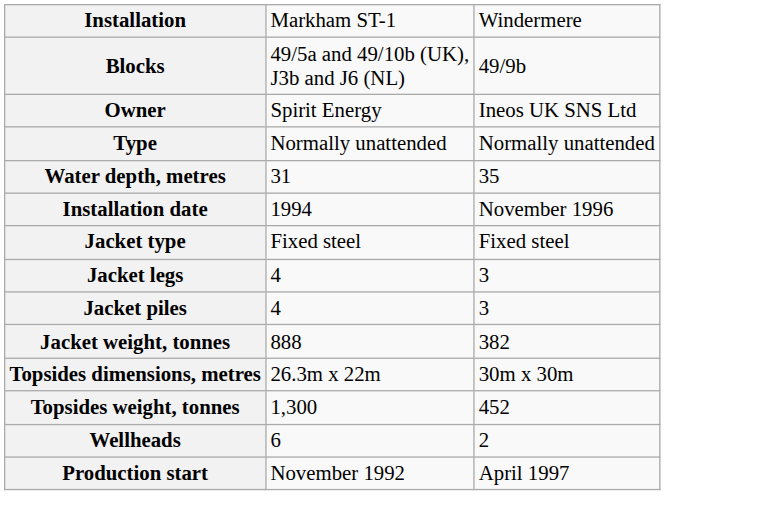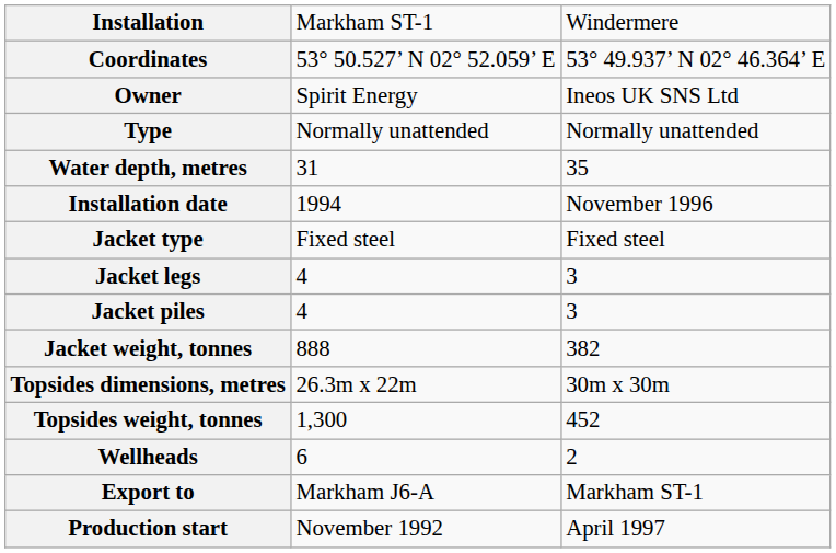- row: Blocks | 49/5a and 49/10b (UK), J3b and J6 (NL) | 49/9b
+ row: Coordinates | 53° 50.527’ N 02° 52.059’ E | 53° 49.937’ N 02° 46.364’ E
+ row: Export to | Markham J6-A | Markham ST-1
